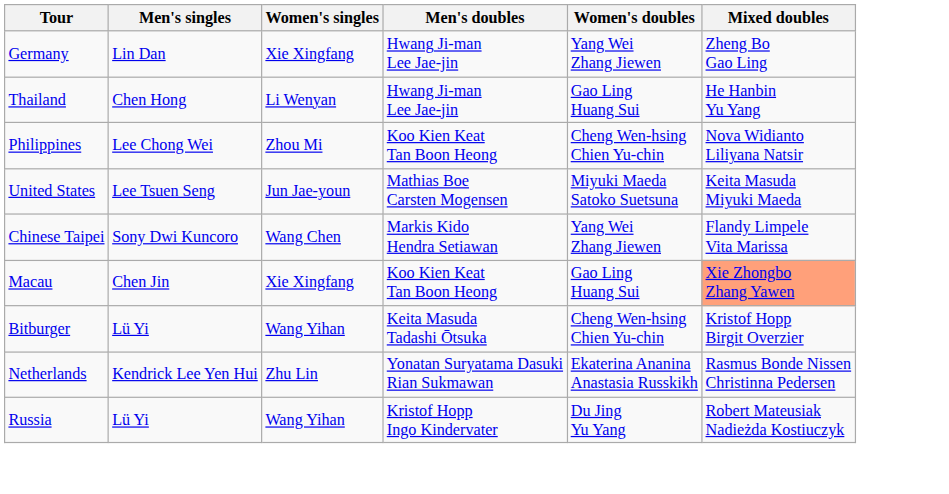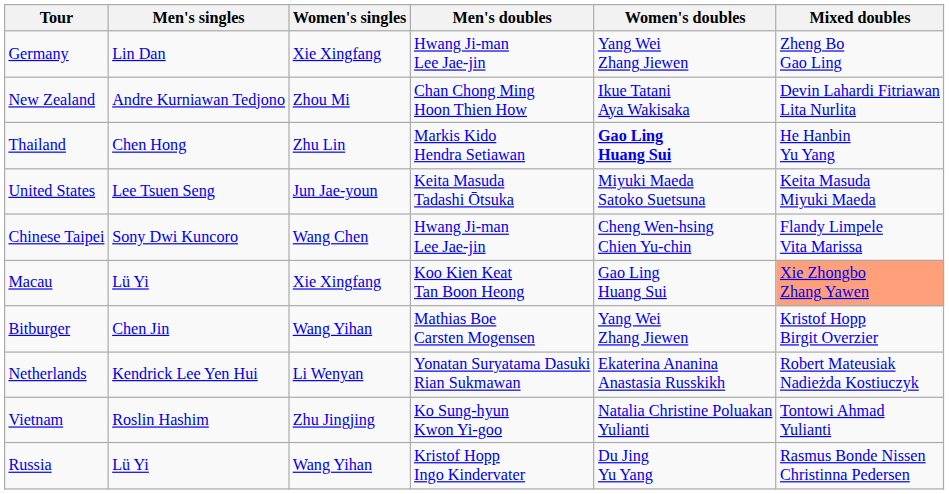+ row: New Zealand | Andre Kurniawan Tedjono | Zhou Mi | Chan Chong Ming Hoon Thien How | Ikue Tatani Aya Wakisaka | Devin Lahardi Fitriawan Lita Nurlita
Thailand | Women's singles: Li Wenyan -> Zhu Lin
Thailand | Men's doubles: Hwang Ji-man Lee Jae-jin -> Markis Kido Hendra Setiawan
Thailand | Women's doubles: normal -> bold
- row: Philippines | Lee Chong Wei | Zhou Mi | Koo Kien Keat Tan Boon Heong | Cheng Wen-hsing Chien Yu-chin | Nova Widianto Liliyana Natsir
United States | Men's doubles: Mathias Boe Carsten Mogensen -> Keita Masuda Tadashi Ōtsuka
Chinese Taipei | Men's doubles: Markis Kido Hendra Setiawan -> Hwang Ji-man Lee Jae-jin
Chinese Taipei | Women's doubles: Yang Wei Zhang Jiewen -> Cheng Wen-hsing Chien Yu-chin
Macau | Men's singles: Chen Jin -> Lü Yi
Bitburger | Men's singles: Lü Yi -> Chen Jin
Bitburger | Men's doubles: Keita Masuda Tadashi Ōtsuka -> Mathias Boe Carsten Mogensen
Bitburger | Women's doubles: Cheng Wen-hsing Chien Yu-chin -> Yang Wei Zhang Jiewen
Netherlands | Women's singles: Zhu Lin -> Li Wenyan
Netherlands | Mixed doubles: Rasmus Bonde Nissen Christinna Pedersen -> Robert Mateusiak Nadieżda Kostiuczyk
+ row: Vietnam | Roslin Hashim | Zhu Jingjing | Ko Sung-hyun Kwon Yi-goo | Natalia Christine Poluakan Yulianti | Tontowi Ahmad Yulianti
Russia | Mixed doubles: Robert Mateusiak Nadieżda Kostiuczyk -> Rasmus Bonde Nissen Christinna Pedersen
